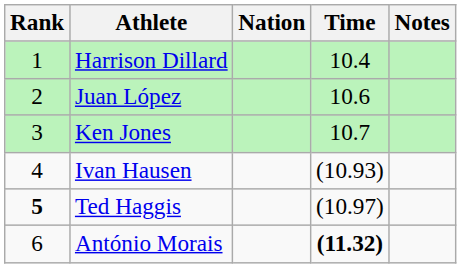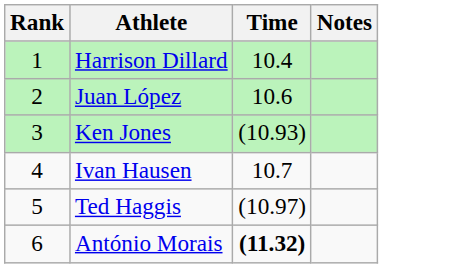- column: Nation
Ken Jones | Time: 10.7 -> (10.93)
Ivan Hausen | Time: (10.93) -> 10.7
Ted Haggis | Rank: bold -> normal
